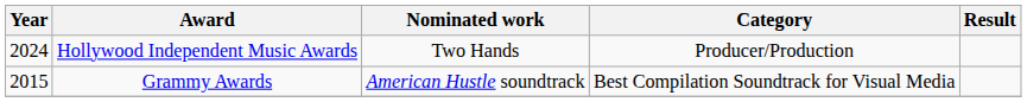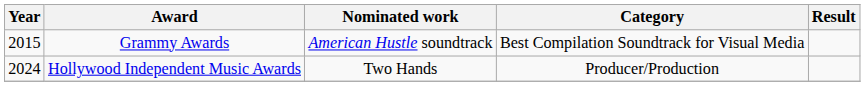rows swapped: Grammy Awards <-> Hollywood Independent Music Awards
